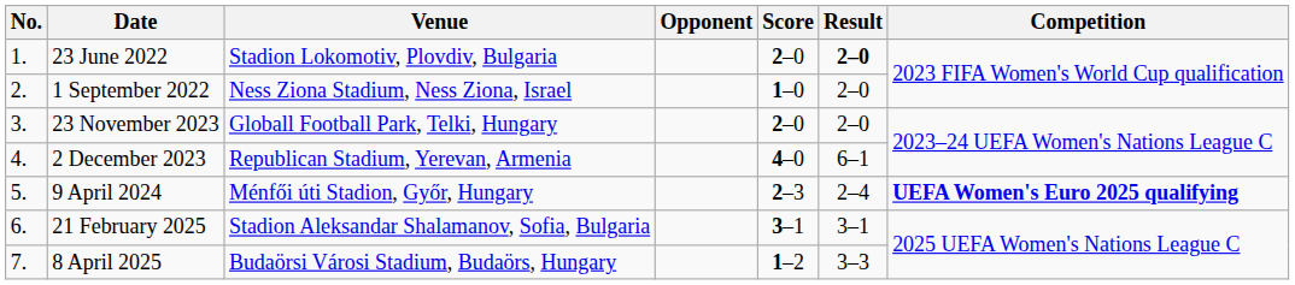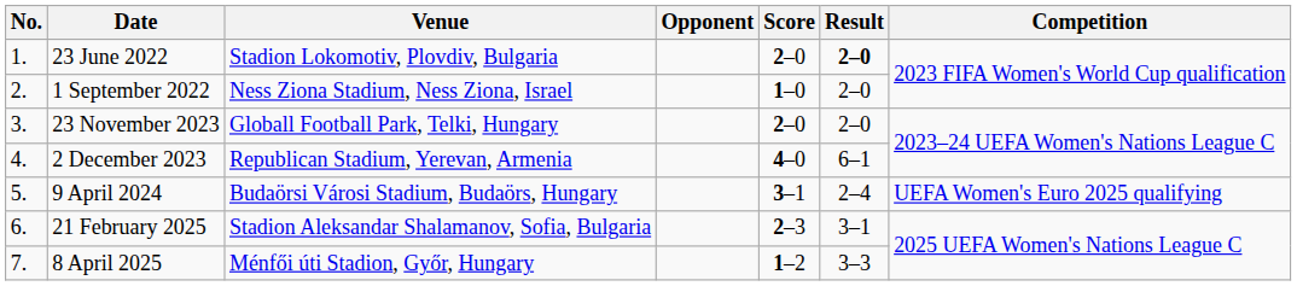9 April 2024 | Venue: Ménfői úti Stadion, Győr, Hungary -> Budaörsi Városi Stadium, Budaörs, Hungary
9 April 2024 | Score: 2–3 -> 3–1
9 April 2024 | Competition: bold -> normal
21 February 2025 | Score: 3–1 -> 2–3
8 April 2025 | Venue: Budaörsi Városi Stadium, Budaörs, Hungary -> Ménfői úti Stadion, Győr, Hungary
